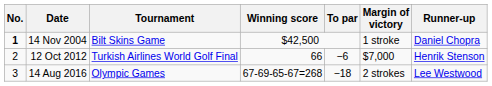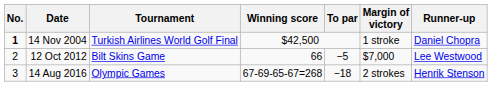14 Nov 2004 | Tournament: Bilt Skins Game -> Turkish Airlines World Golf Final
12 Oct 2012 | Tournament: Turkish Airlines World Golf Final -> Bilt Skins Game
12 Oct 2012 | To par: −6 -> −5
12 Oct 2012 | Runner-up: Henrik Stenson -> Lee Westwood
14 Aug 2016 | Runner-up: Lee Westwood -> Henrik Stenson
